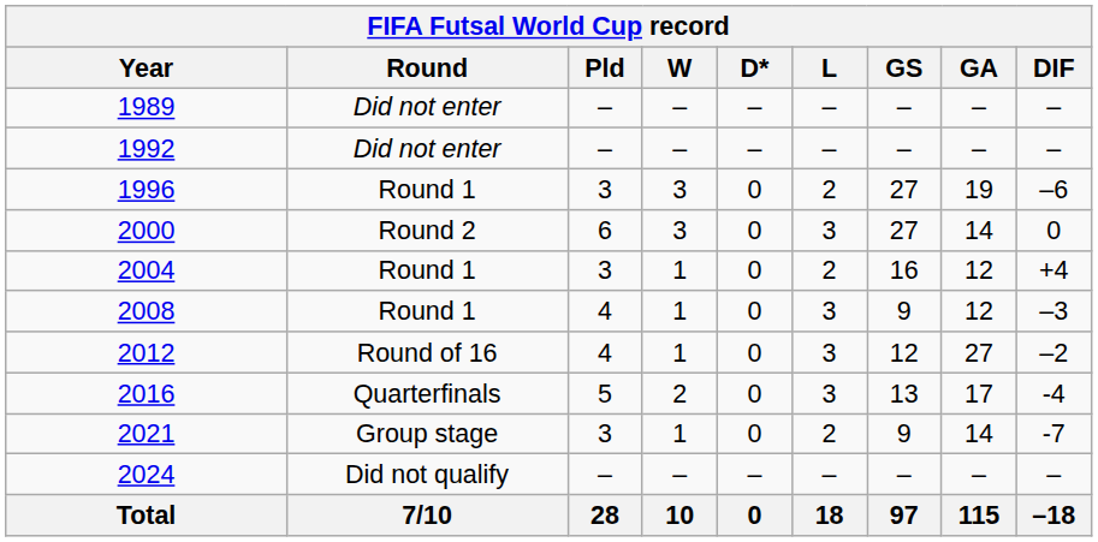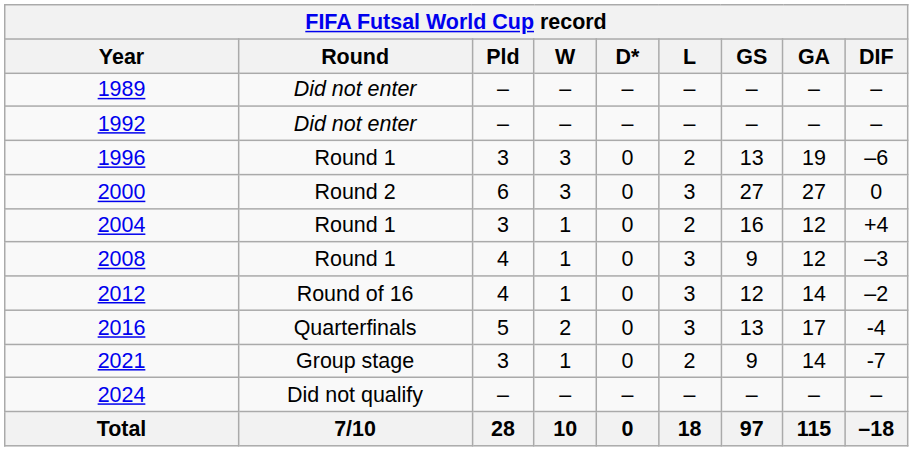1996 | GS: 27 -> 13
2000 | GA: 14 -> 27
2012 | GA: 27 -> 14
